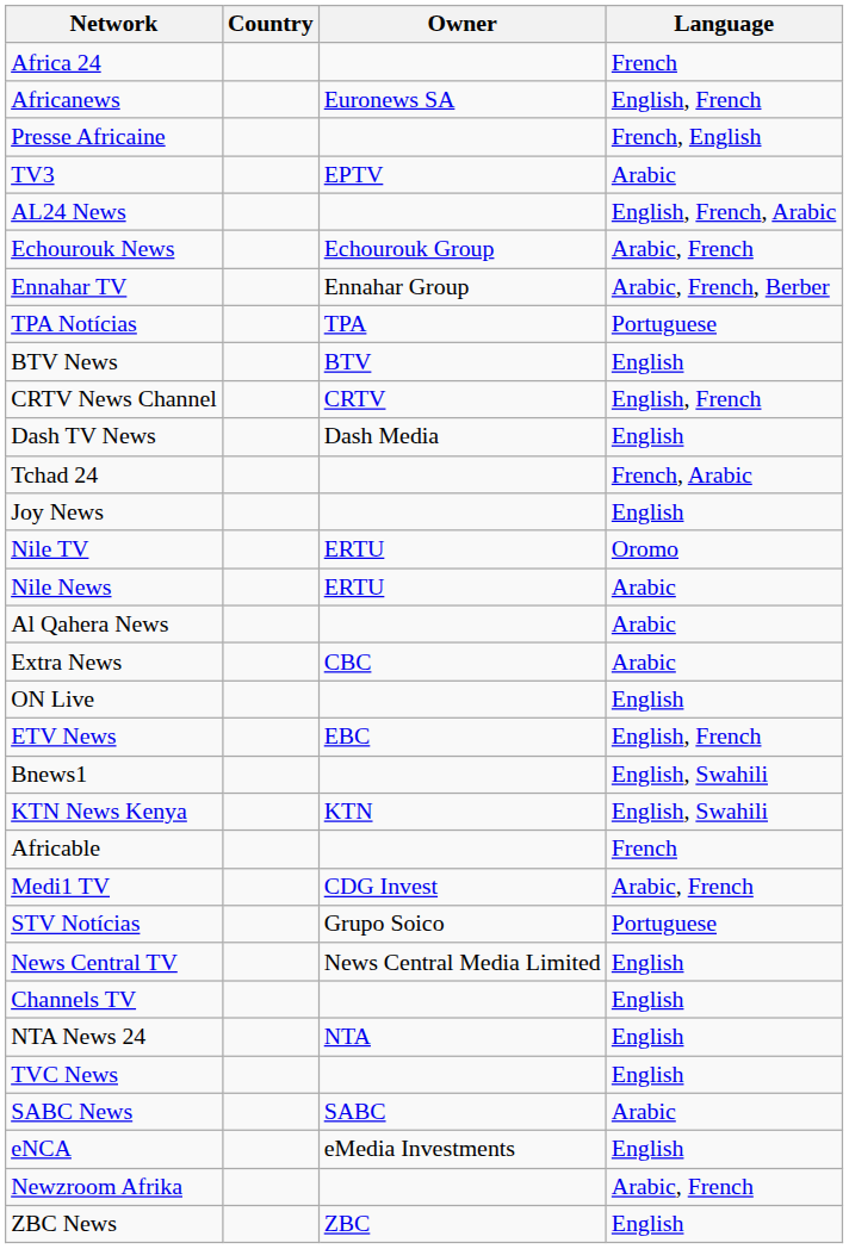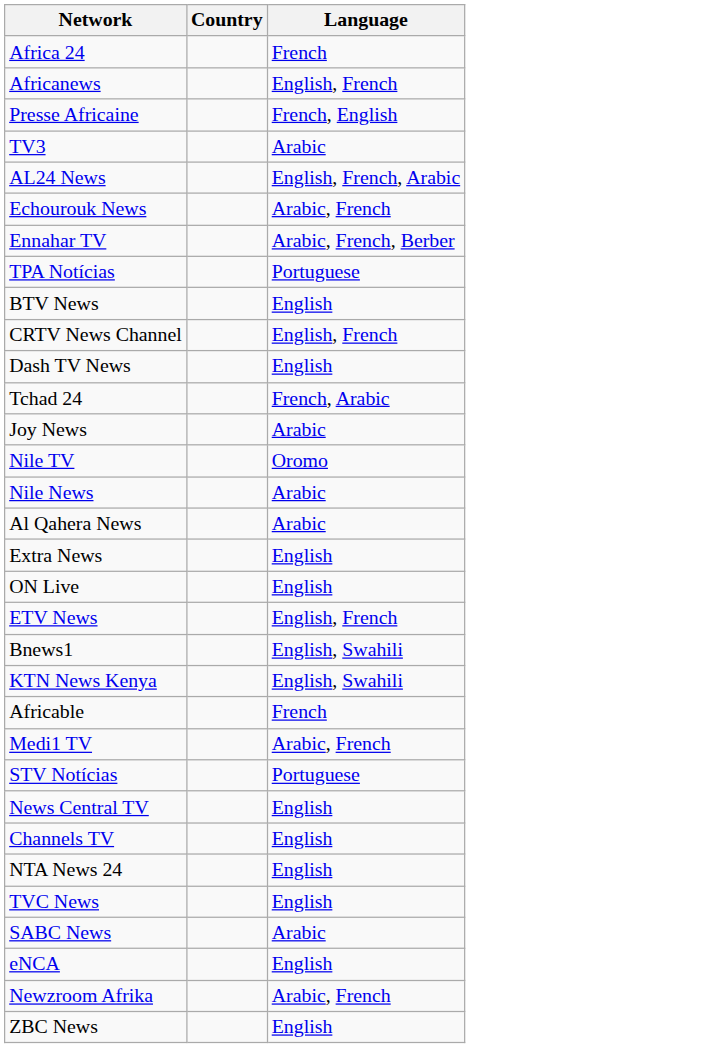- column: Owner | Euronews SA | EPTV | Echourouk Group | Ennahar Group | TPA | BTV | CRTV | Dash Media | ERTU | ERTU | CBC | EBC | KTN | CDG Invest | Grupo Soico | News Central Media Limited | NTA | SABC | eMedia Investments | ZBC
Joy News | Language: English -> Arabic
Extra News | Language: Arabic -> English
